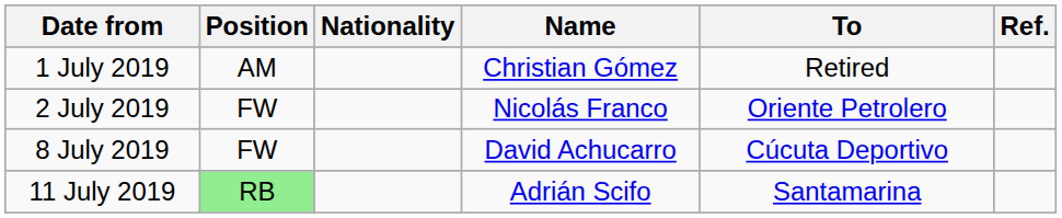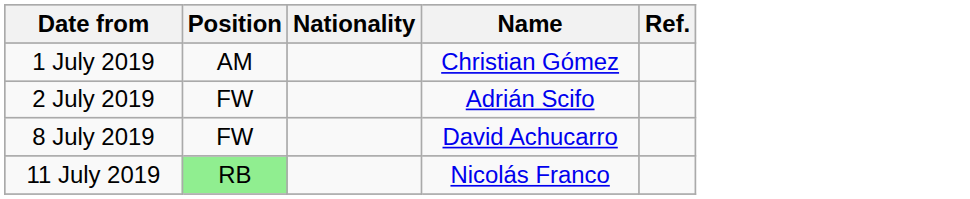- column: To | Retired | Oriente Petrolero | Cúcuta Deportivo | Santamarina
2 July 2019 | Name: Nicolás Franco -> Adrián Scifo
11 July 2019 | Name: Adrián Scifo -> Nicolás Franco
